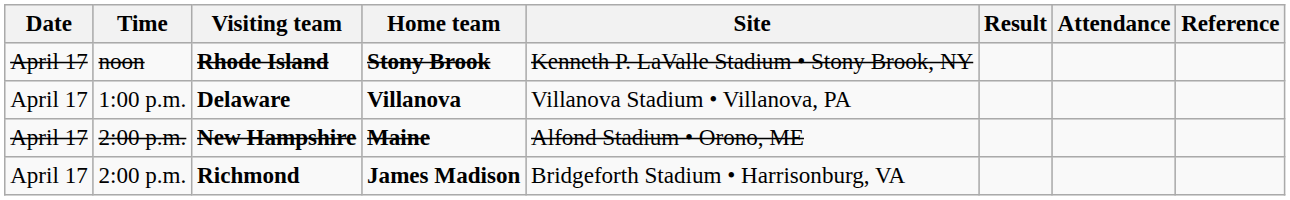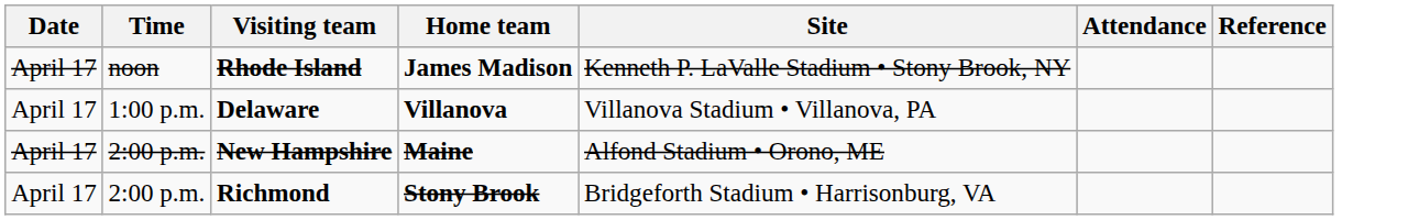- column: Result
Rhode Island | Home team: Stony Brook -> James Madison
Richmond | Home team: James Madison -> Stony Brook
